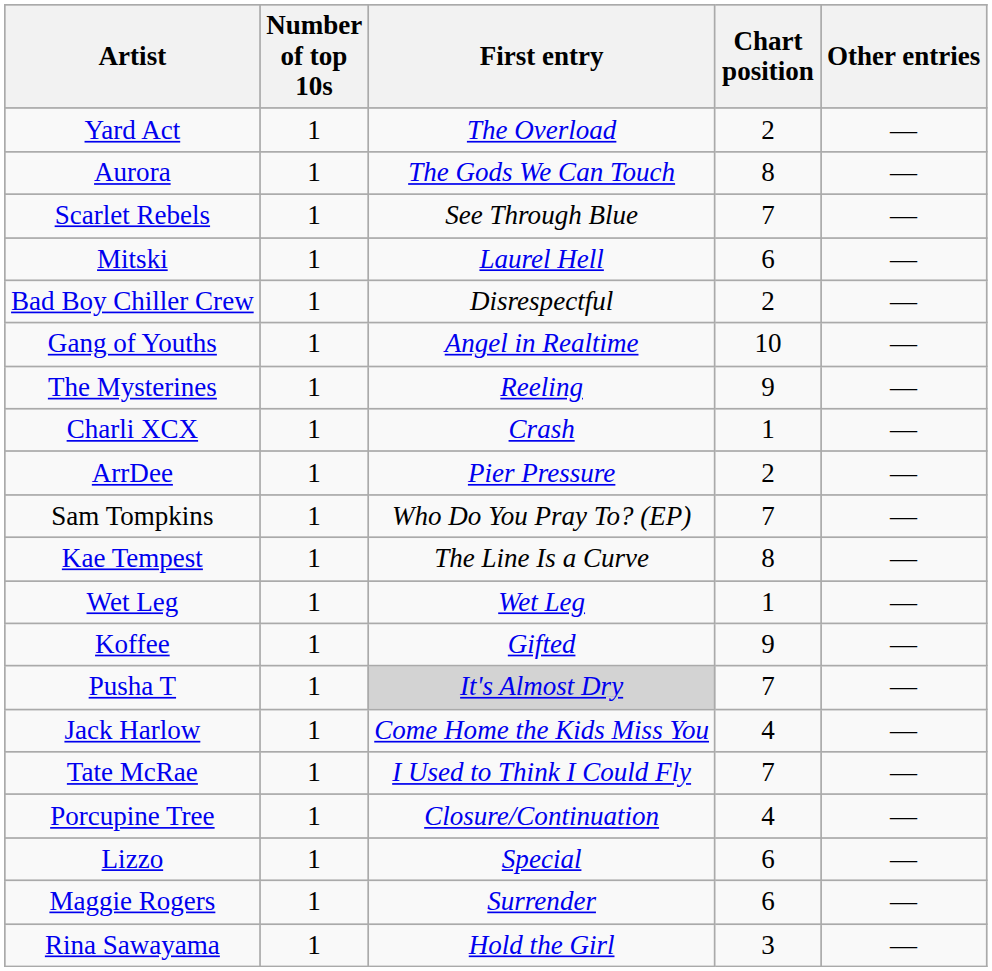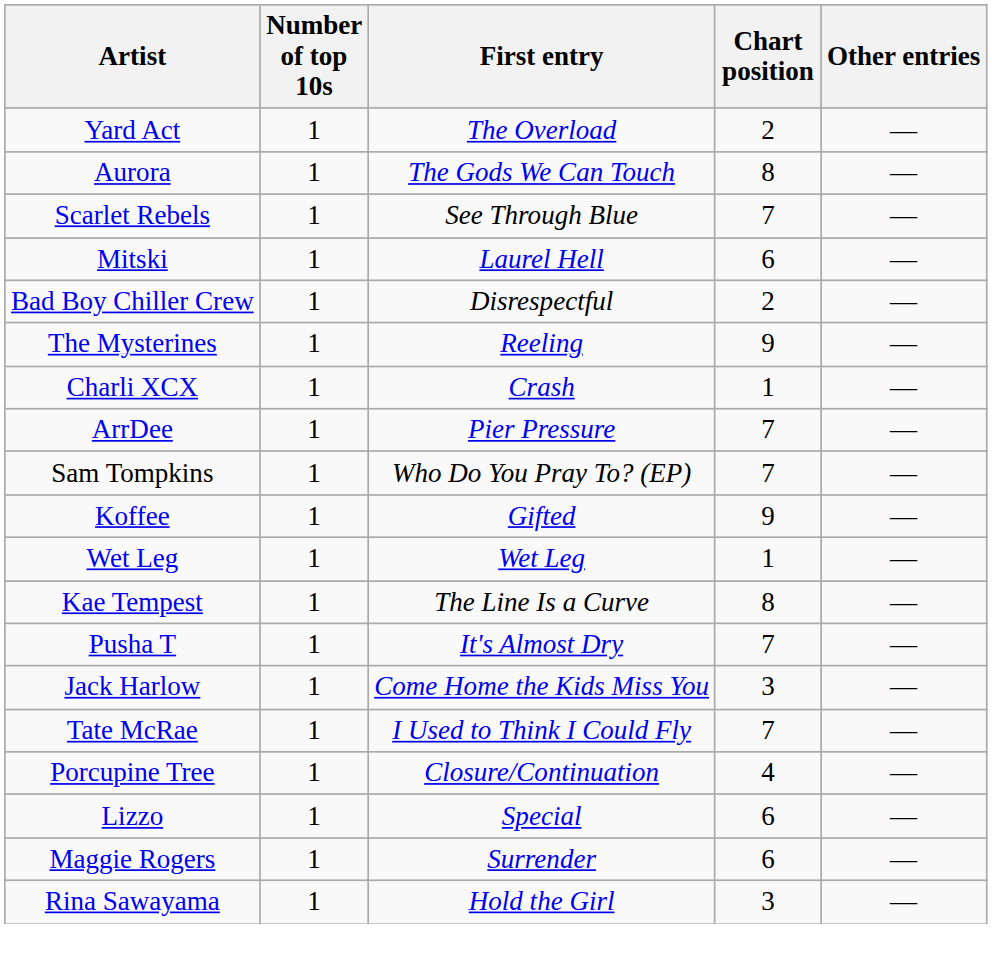- row: Gang of Youths | 1 | Angel in Realtime | 10 | —
ArrDee | Chart position: 2 -> 7
rows swapped: Koffee <-> Kae Tempest
Pusha T | First entry: lightgrey background -> no background
Jack Harlow | Chart position: 4 -> 3
